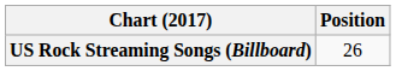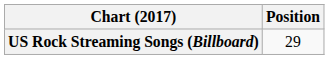US Rock Streaming Songs (Billboard) | Position: 26 -> 29
